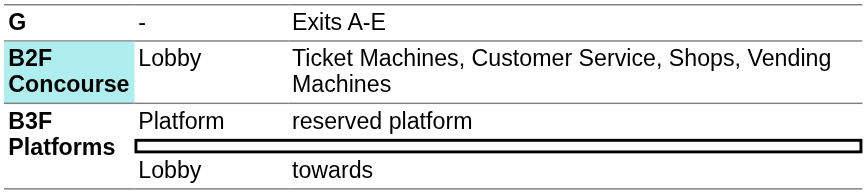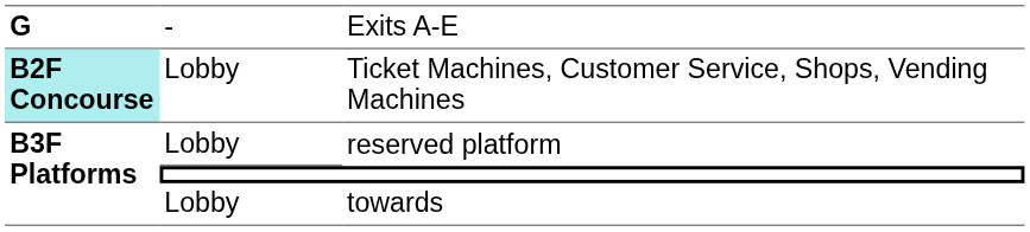reserved platform | column 2: Platform -> Lobby
